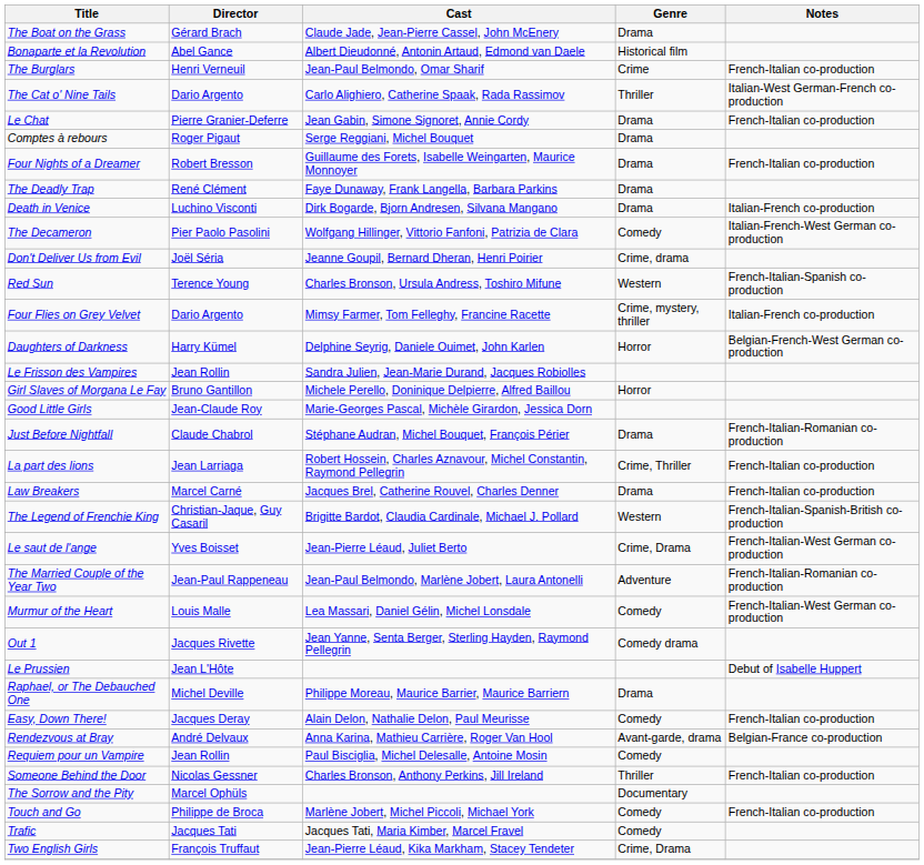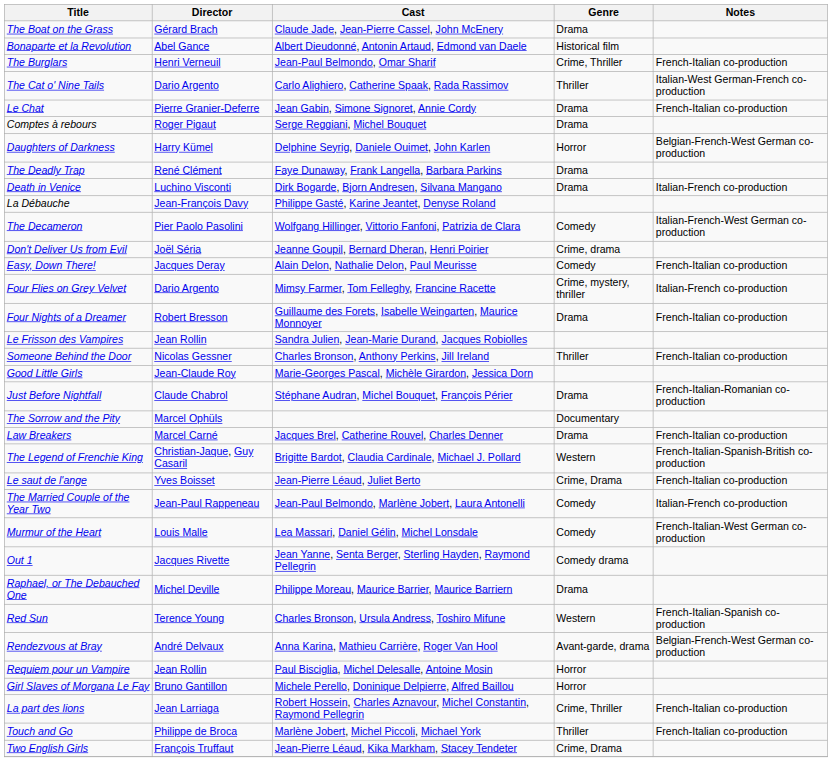The Burglars | Genre: Crime -> Crime, Thriller
rows swapped: Daughters of Darkness <-> Four Nights of a Dreamer
+ row: La Débauche | Jean-François Davy | Philippe Gasté, Karine Jeantet, Denyse Roland
rows swapped: Easy, Down There! <-> Red Sun
rows swapped: Girl Slaves of Morgana Le Fay <-> Someone Behind the Door
rows swapped: La part des lions <-> The Sorrow and the Pity
Le saut de l'ange | Notes: French-Italian-West German co-production -> French-Italian co-production
The Married Couple of the Year Two | Genre: Adventure -> Comedy
The Married Couple of the Year Two | Notes: French-Italian-Romanian co-production -> Italian-French co-production
- row: Le Prussien | Jean L'Hôte | Debut of Isabelle Huppert
Rendezvous at Bray | Notes: Belgian-France co-production -> Belgian-French-West German co-production
Requiem pour un Vampire | Genre: Comedy -> Horror
Touch and Go | Genre: Comedy -> Thriller
- row: Trafic | Jacques Tati | Jacques Tati, Maria Kimber, Marcel Fravel | Comedy
